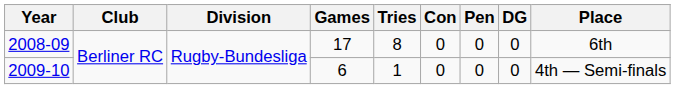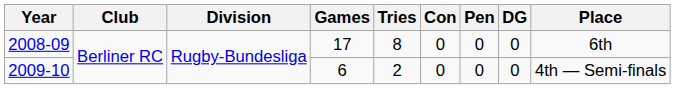2009-10 | Tries: 1 -> 2
